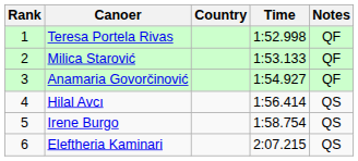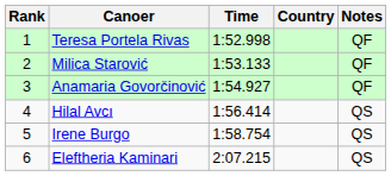columns swapped: Country <-> Time
